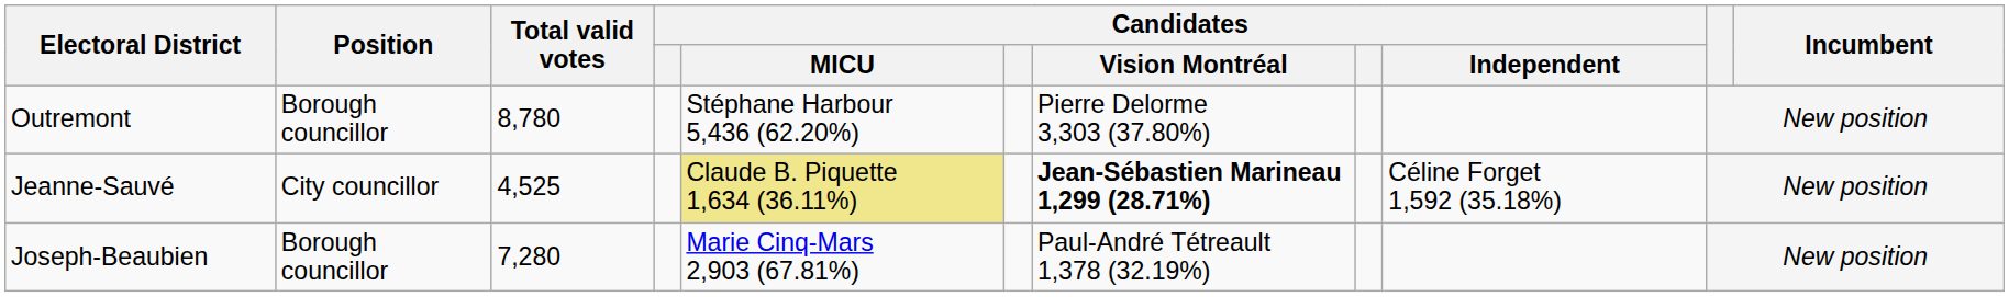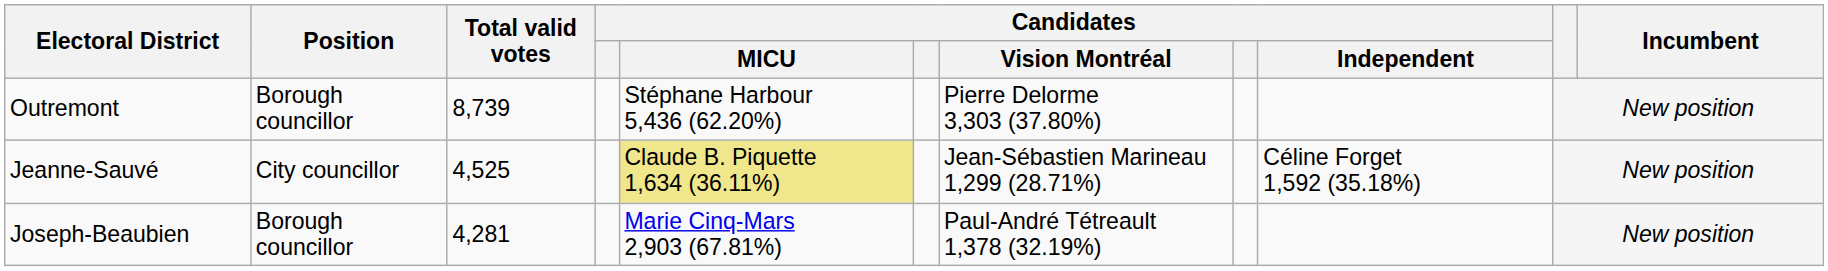Outremont | Total valid votes: 8,780 -> 8,739
Jeanne-Sauvé | Candidates / Vision Montréal: bold -> normal
Joseph-Beaubien | Total valid votes: 7,280 -> 4,281
